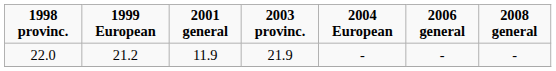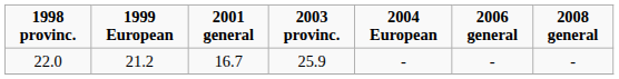22.0 | 2001 general: 11.9 -> 16.7
22.0 | 2003 provinc.: 21.9 -> 25.9
